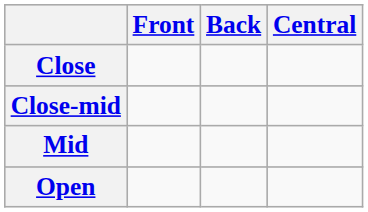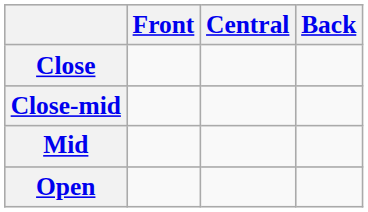columns swapped: Central <-> Back
